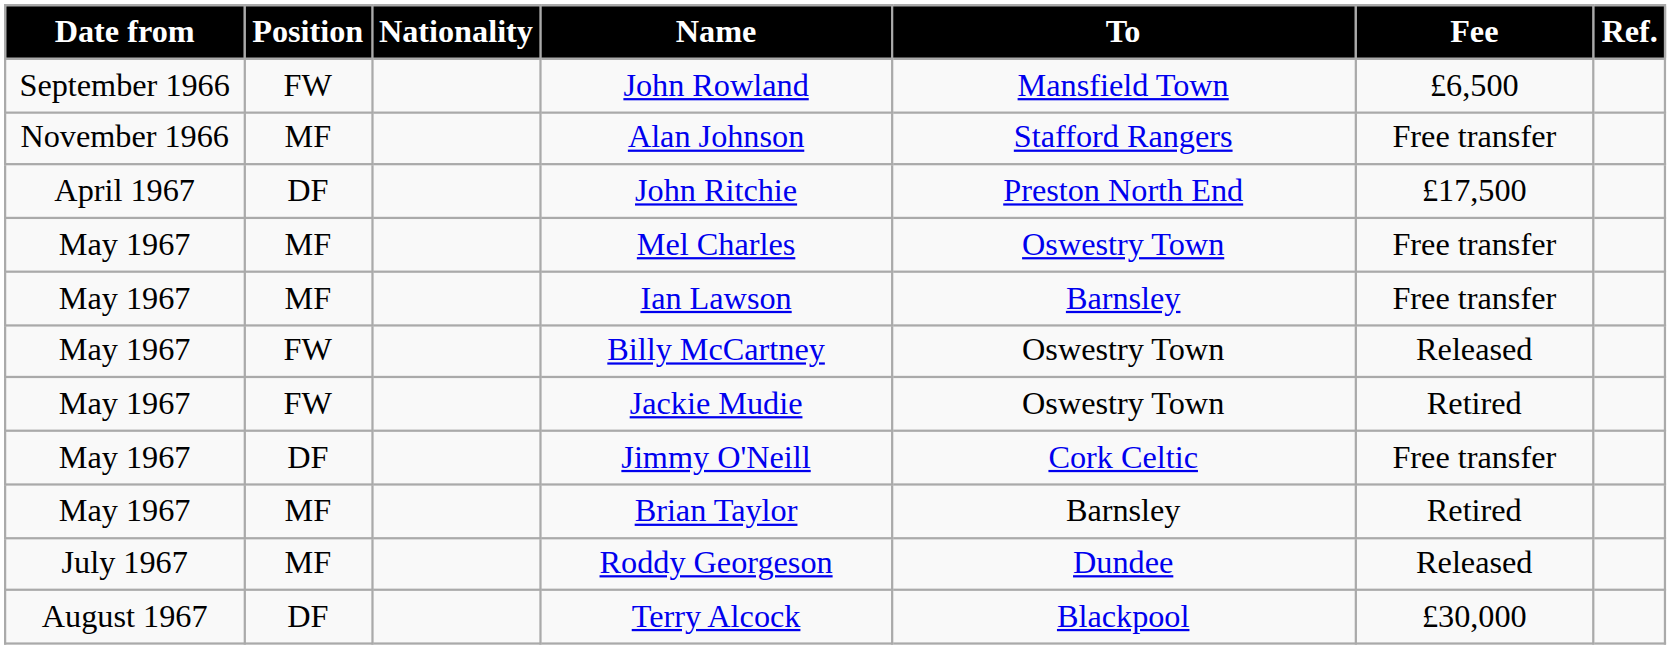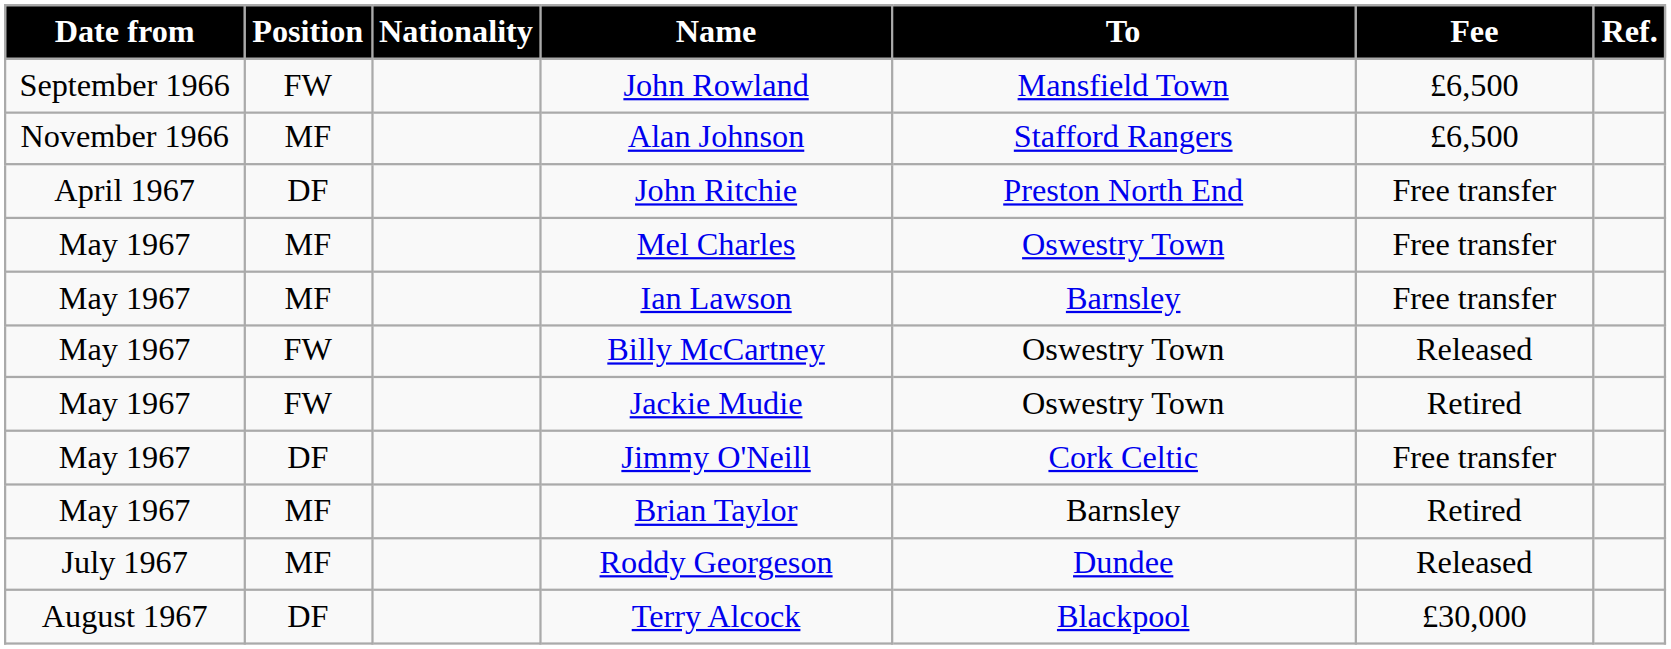Alan Johnson | Fee: Free transfer -> £6,500
John Ritchie | Fee: £17,500 -> Free transfer
